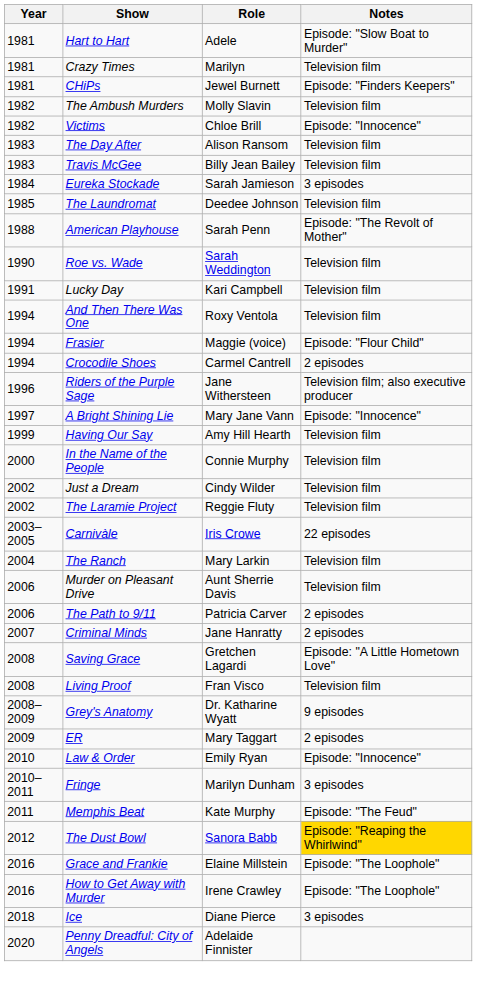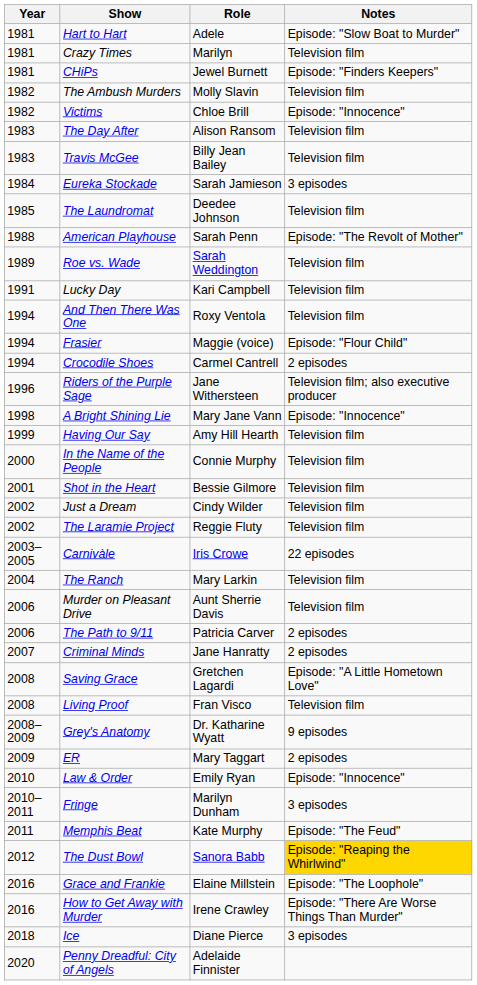Roe vs. Wade | Year: 1990 -> 1989
A Bright Shining Lie | Year: 1997 -> 1998
+ row: 2001 | Shot in the Heart | Bessie Gilmore | Television film
How to Get Away with Murder | Notes: Episode: "The Loophole" -> Episode: "There Are Worse Things Than Murder"
